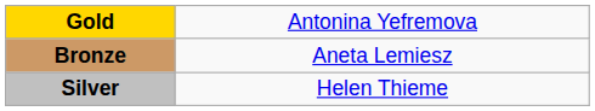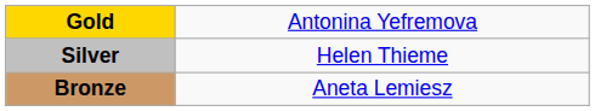rows swapped: Silver <-> Bronze
